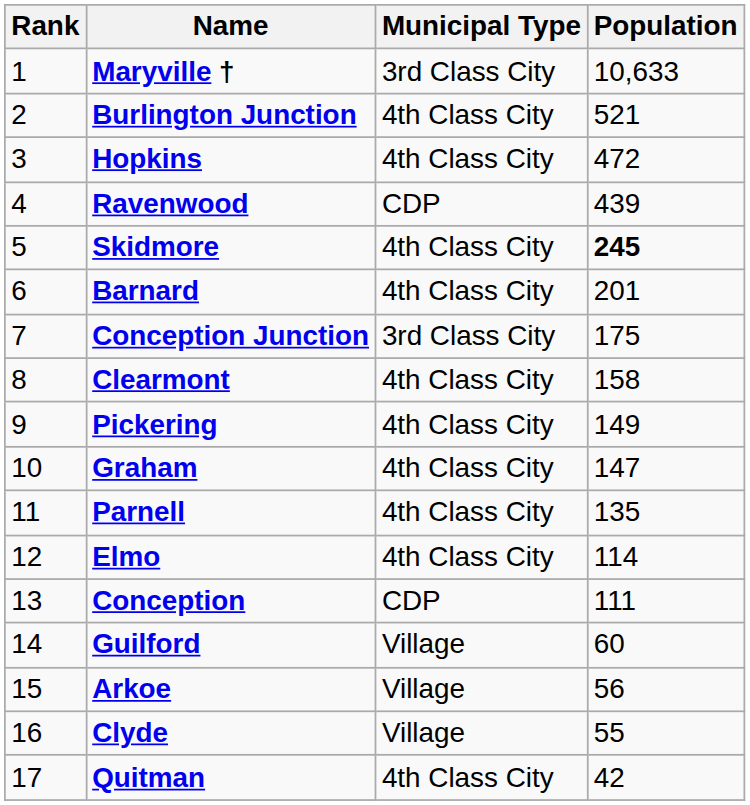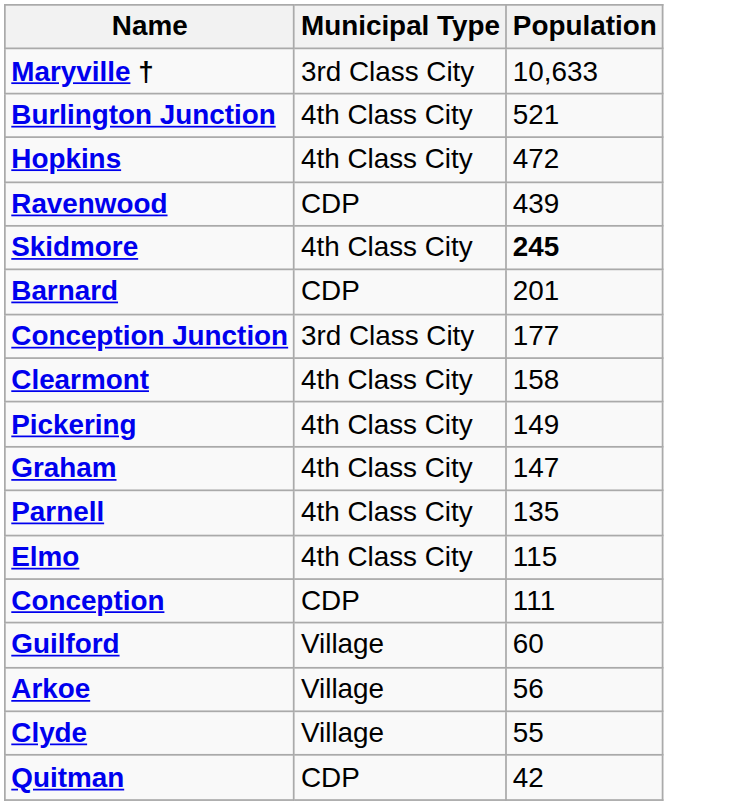- column: Rank | 1 | 2 | 3 | 4 | 5 | 6 | 7 | 8 | 9 | 10 | 11 | 12 | 13 | 14 | 15 | 16 | 17
Barnard | Municipal Type: 4th Class City -> CDP
Conception Junction | Population: 175 -> 177
Elmo | Population: 114 -> 115
Quitman | Municipal Type: 4th Class City -> CDP
